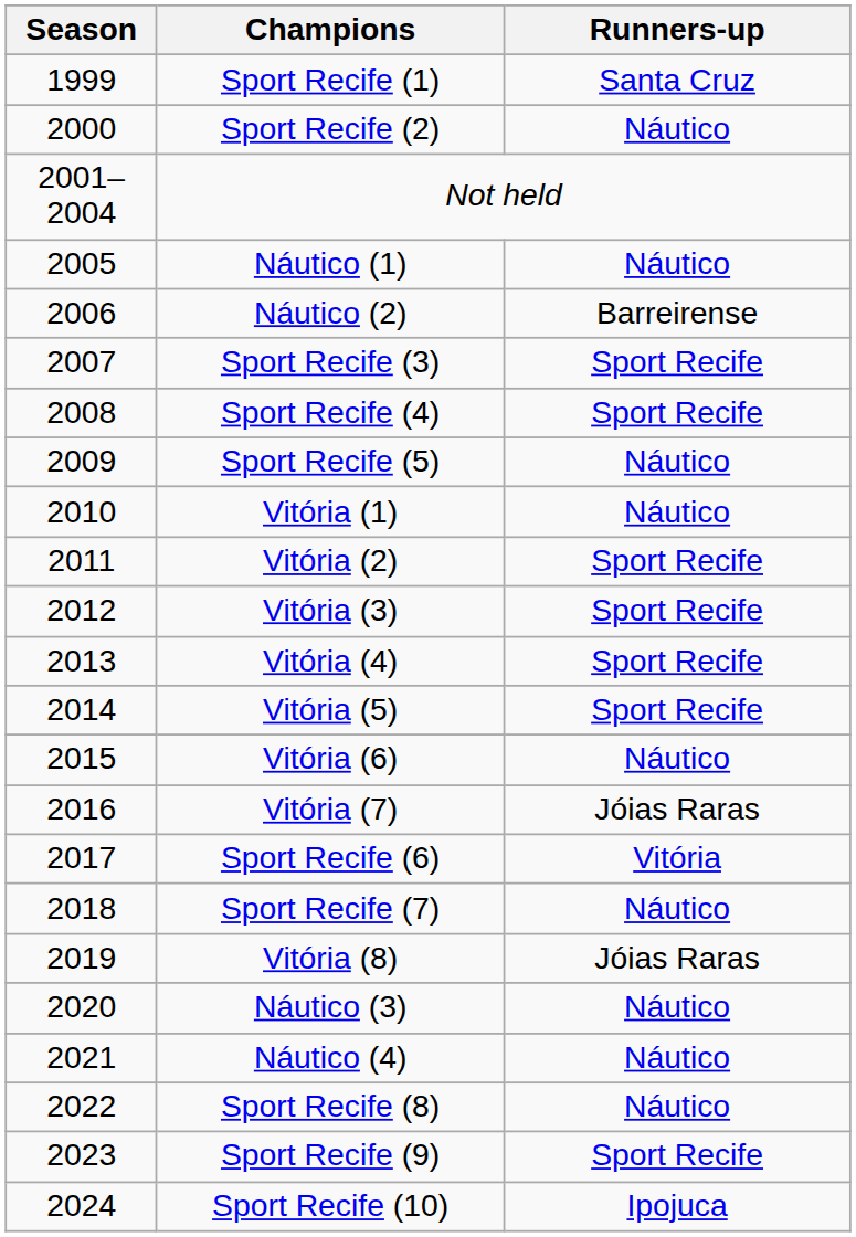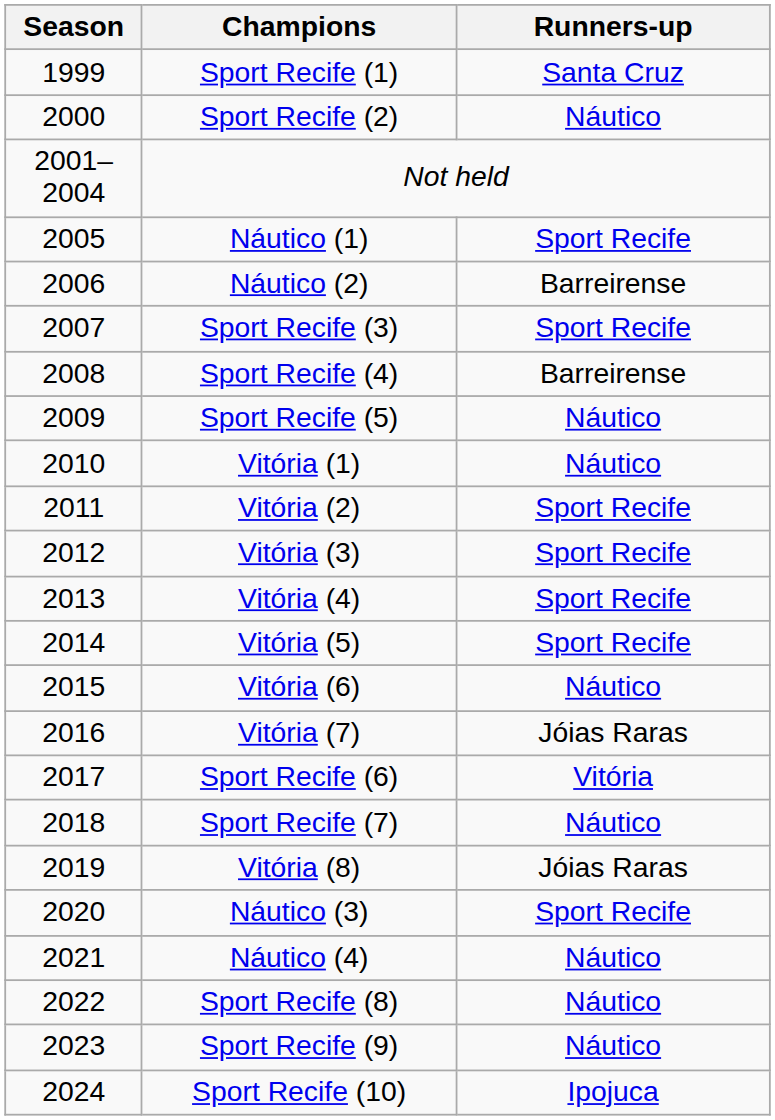Náutico (1) | Runners-up: Náutico -> Sport Recife
Sport Recife (4) | Runners-up: Sport Recife -> Barreirense
Náutico (3) | Runners-up: Náutico -> Sport Recife
Sport Recife (9) | Runners-up: Sport Recife -> Náutico
